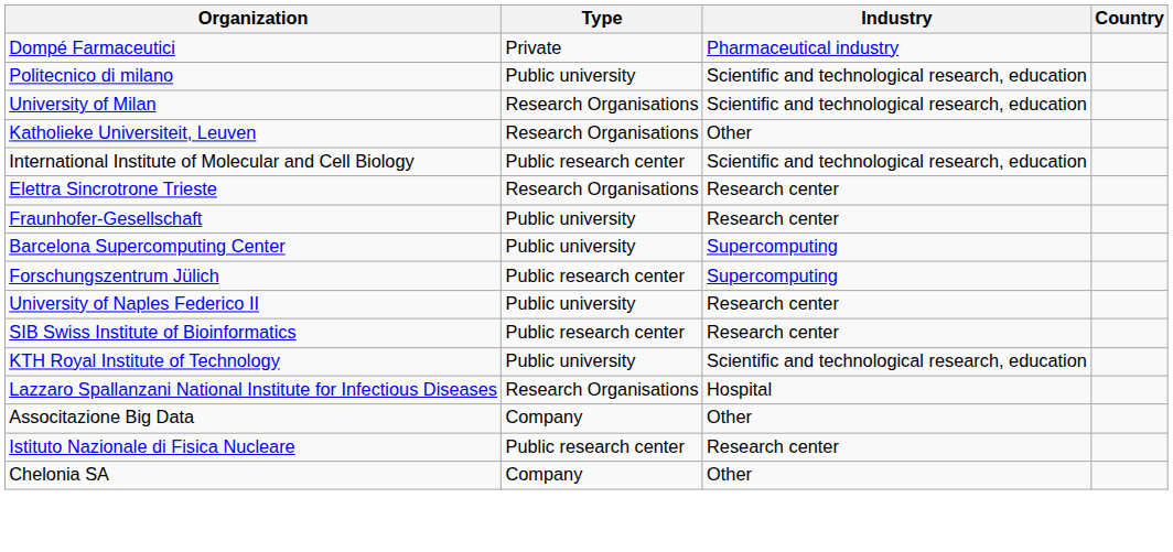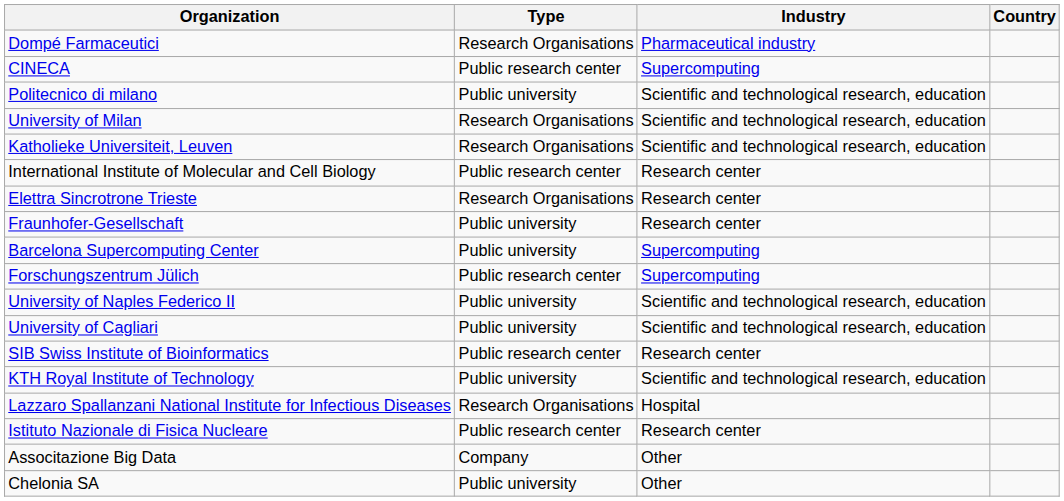Dompé Farmaceutici | Type: Private -> Research Organisations
+ row: CINECA | Public research center | Supercomputing
Katholieke Universiteit, Leuven | Industry: Other -> Scientific and technological research, education
International Institute of Molecular and Cell Biology | Industry: Scientific and technological research, education -> Research center
University of Naples Federico II | Industry: Research center -> Scientific and technological research, education
+ row: University of Cagliari | Public university | Scientific and technological research, education
rows swapped: Associtazione Big Data <-> Istituto Nazionale di Fisica Nucleare
Chelonia SA | Type: Company -> Public university
